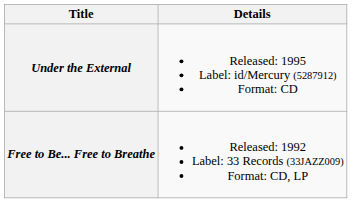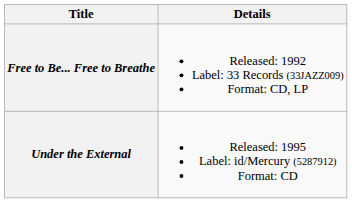rows swapped: Free to Be... Free to Breathe <-> Under the External
